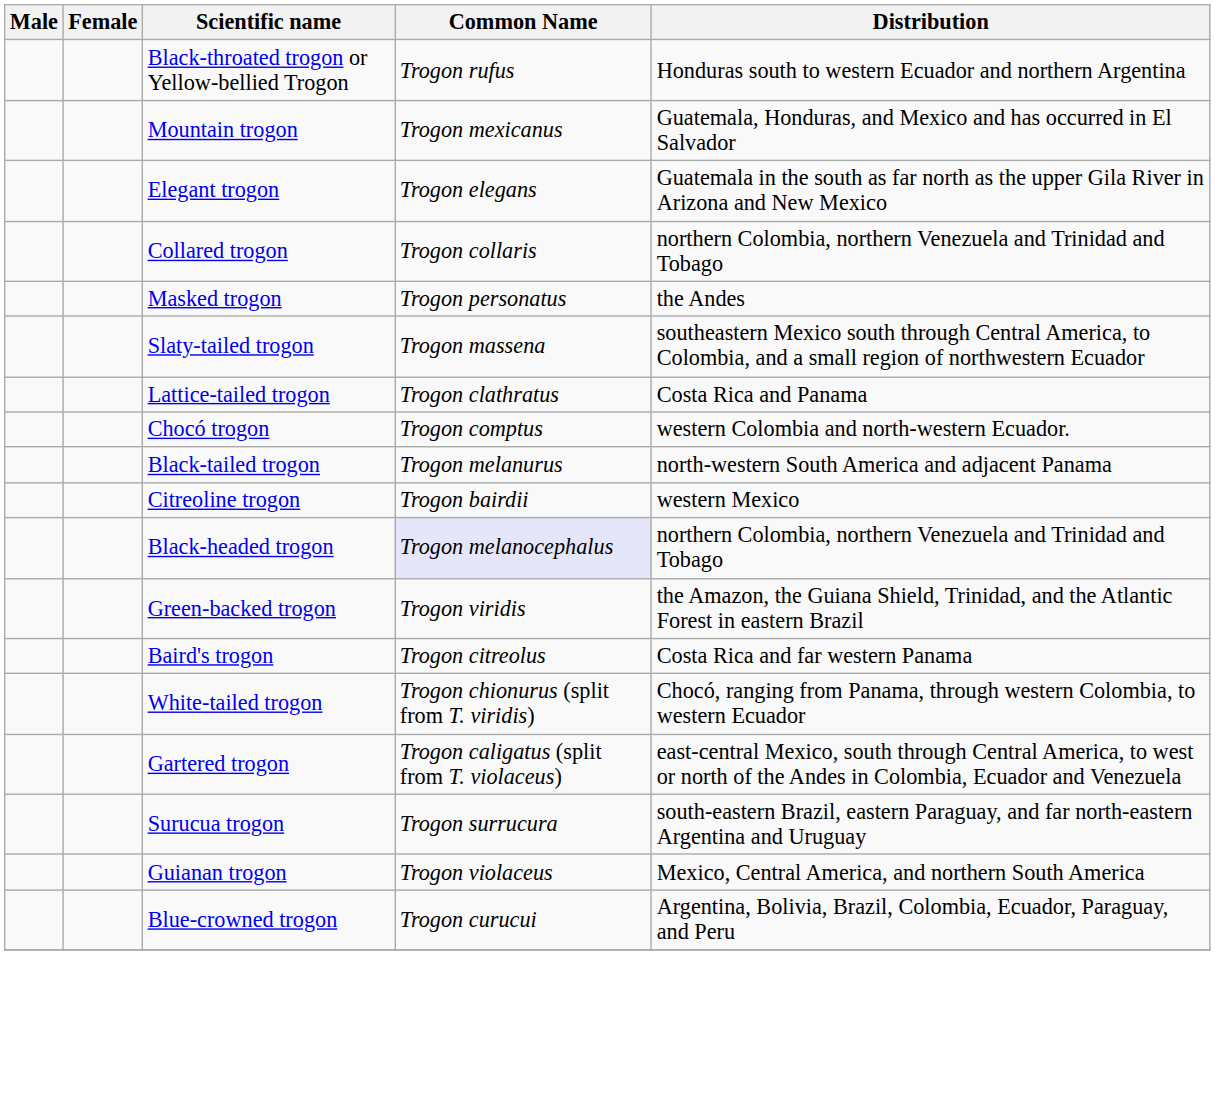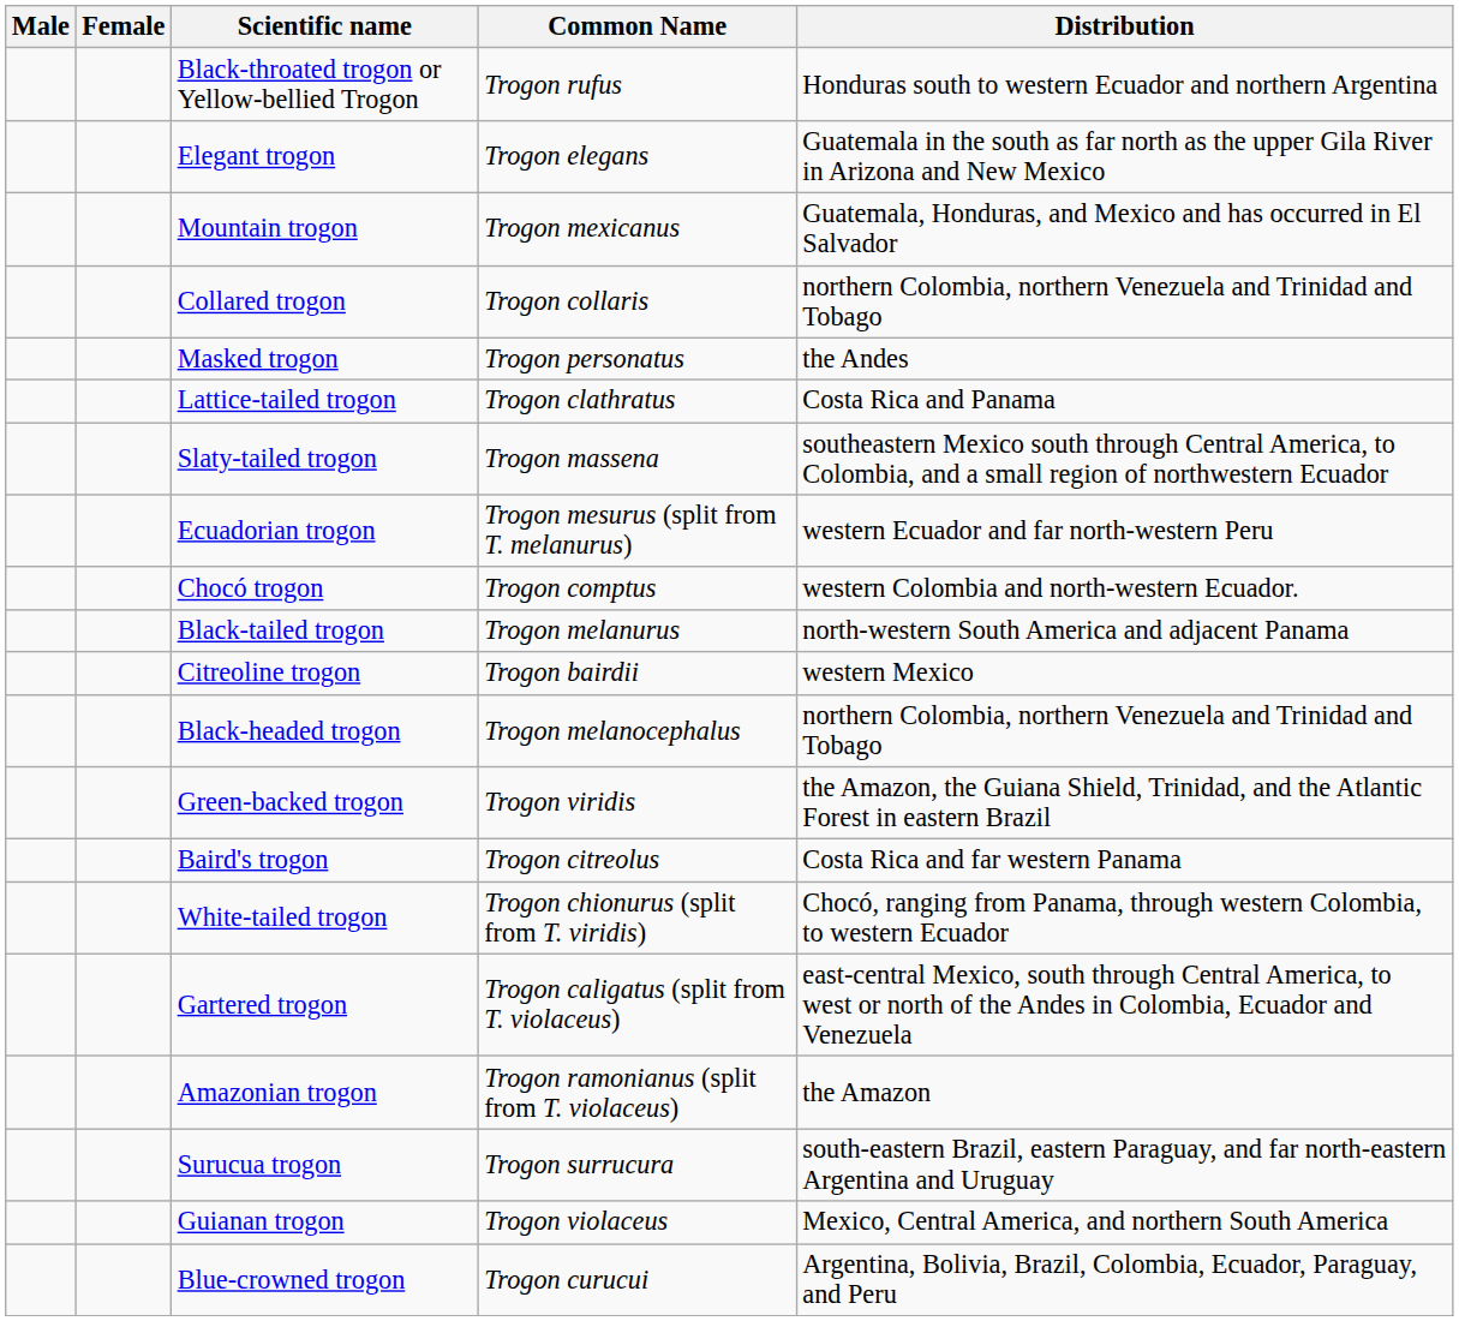rows swapped: Elegant trogon <-> Mountain trogon
rows swapped: Lattice-tailed trogon <-> Slaty-tailed trogon
+ row: Ecuadorian trogon | Trogon mesurus (split from T. melanurus) | western Ecuador and far north-western Peru
Black-headed trogon | Common Name: lavender background -> no background
+ row: Amazonian trogon | Trogon ramonianus (split from T. violaceus) | the Amazon
